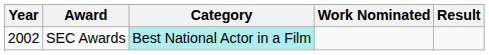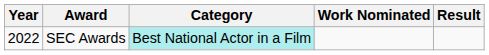SEC Awards | Year: 2002 -> 2022
